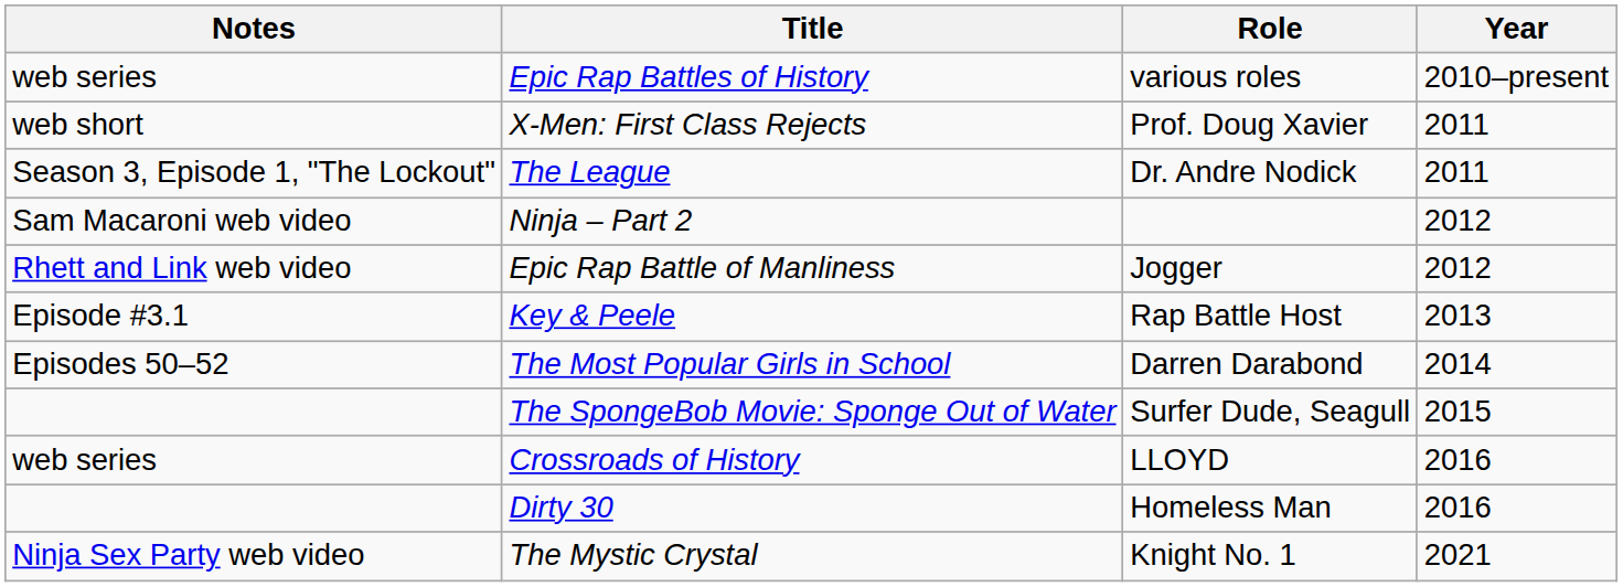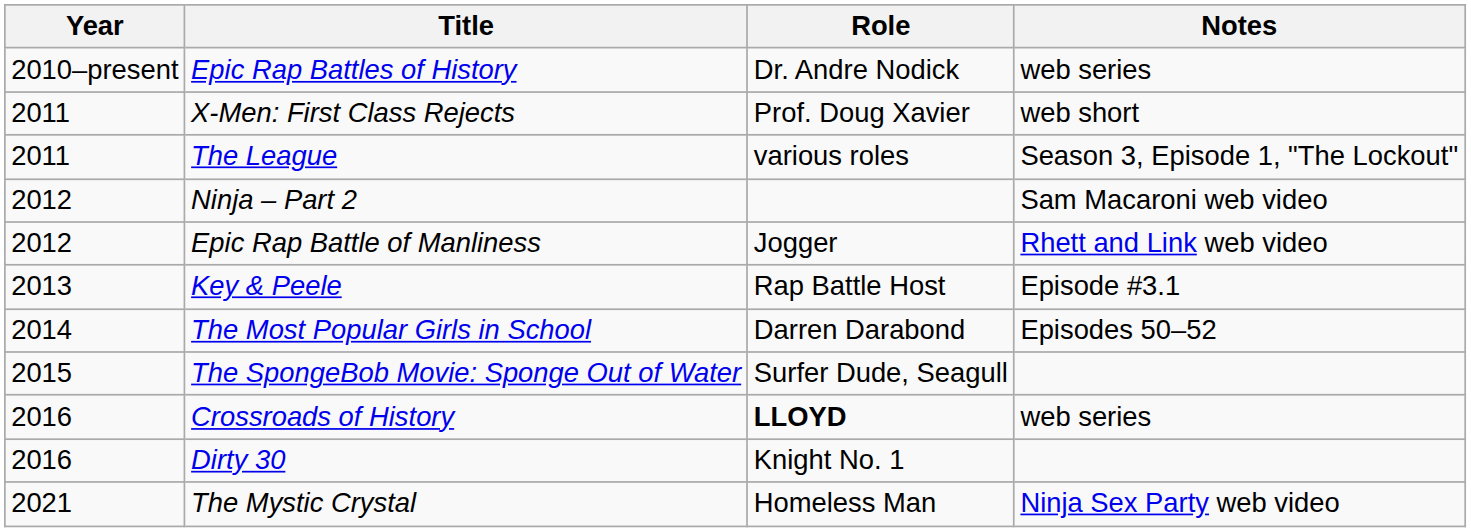columns swapped: Year <-> Notes
Epic Rap Battles of History | Role: various roles -> Dr. Andre Nodick
The League | Role: Dr. Andre Nodick -> various roles
Crossroads of History | Role: normal -> bold
Dirty 30 | Role: Homeless Man -> Knight No. 1
The Mystic Crystal | Role: Knight No. 1 -> Homeless Man
